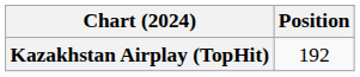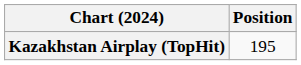Kazakhstan Airplay (TopHit) | Position: 192 -> 195
